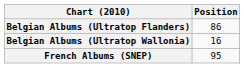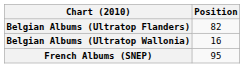Belgian Albums (Ultratop Flanders) | Position: 86 -> 82
